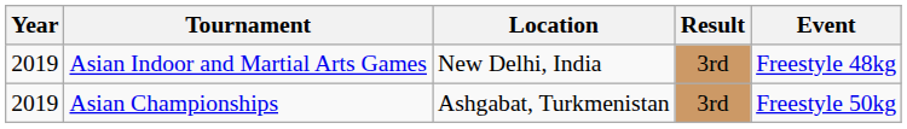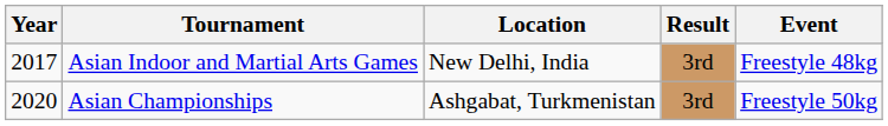Asian Indoor and Martial Arts Games | Year: 2019 -> 2017
Asian Championships | Year: 2019 -> 2020
